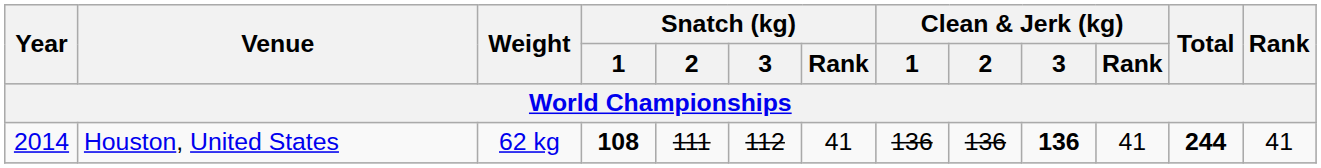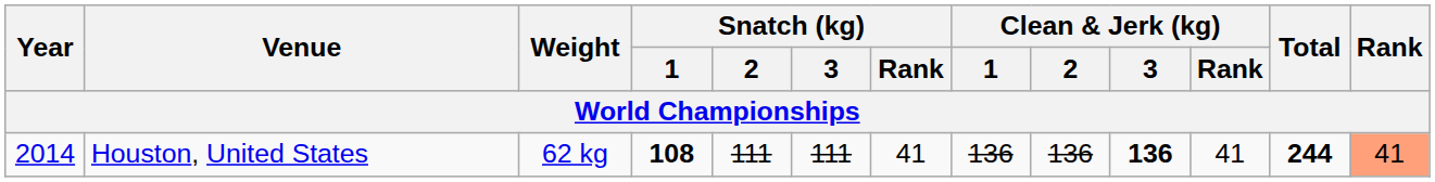Houston, United States | Snatch (kg) / 3: 112 -> 111
Houston, United States | Rank: no background -> lightsalmon background
